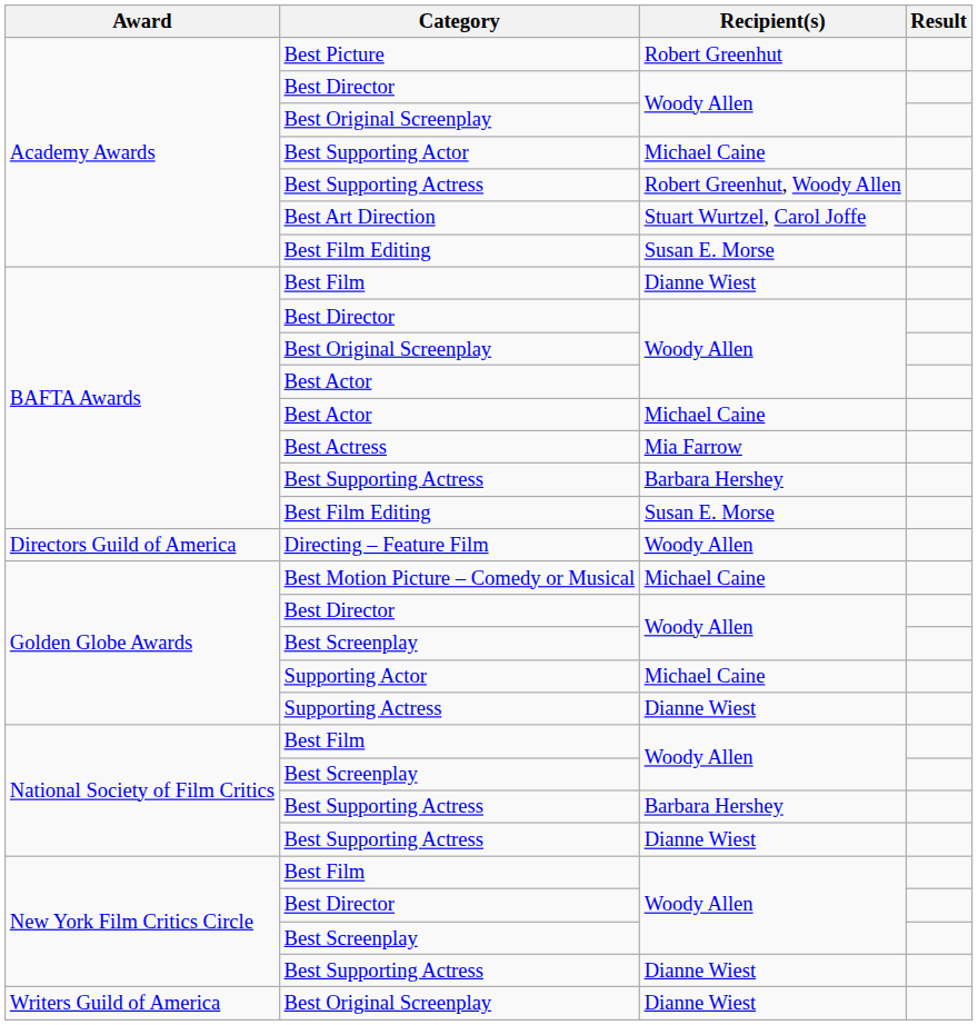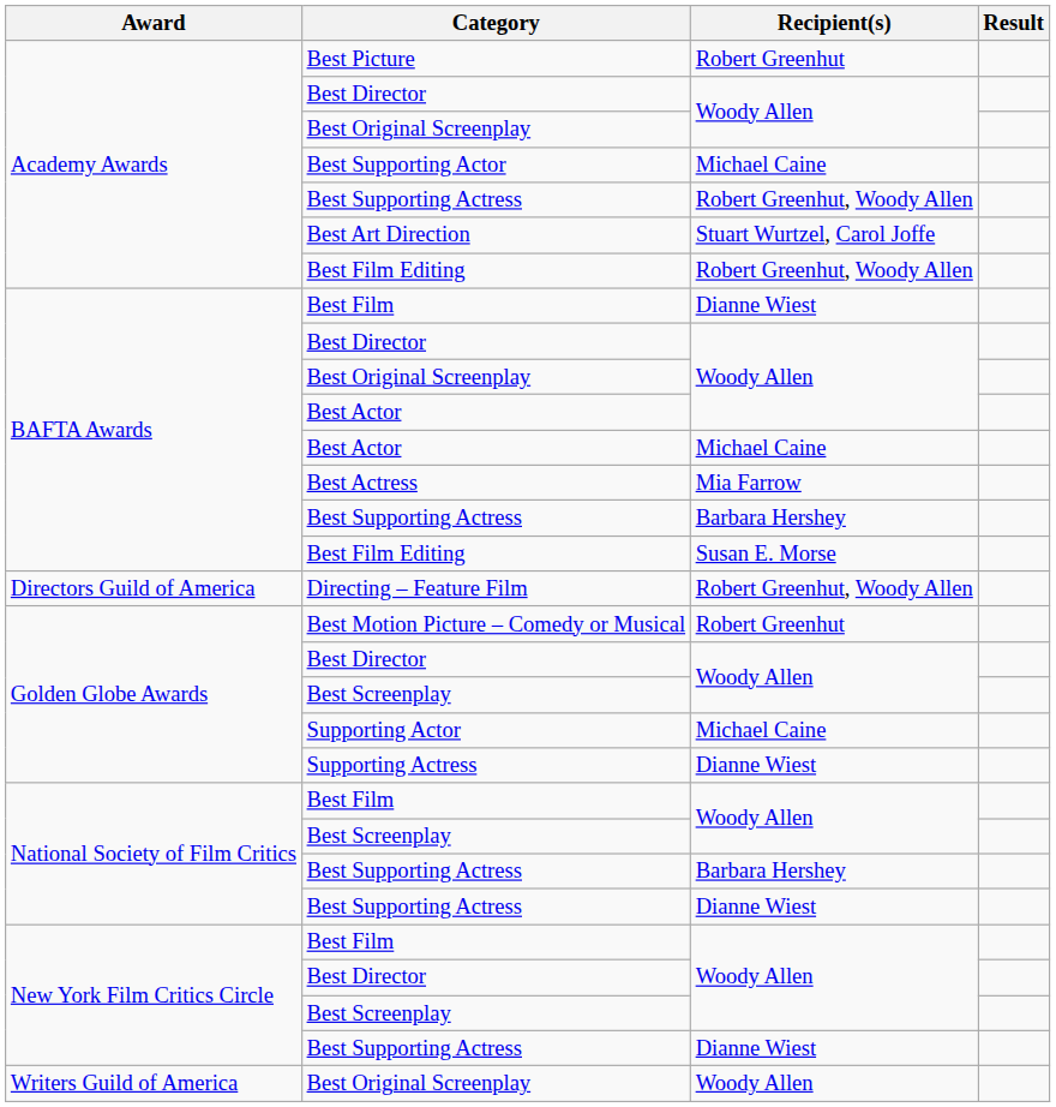Academy Awards / Best Film Editing | Recipient(s): Susan E. Morse -> Robert Greenhut, Woody Allen
Directing – Feature Film | Recipient(s): Woody Allen -> Robert Greenhut, Woody Allen
Best Motion Picture – Comedy or Musical | Recipient(s): Michael Caine -> Robert Greenhut
Writers Guild of America / Best Original Screenplay | Recipient(s): Dianne Wiest -> Woody Allen
